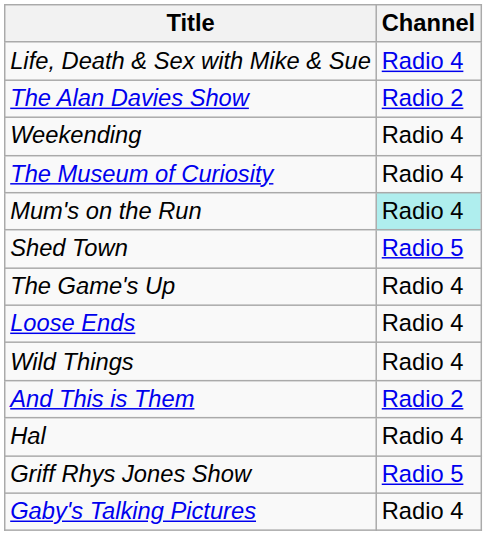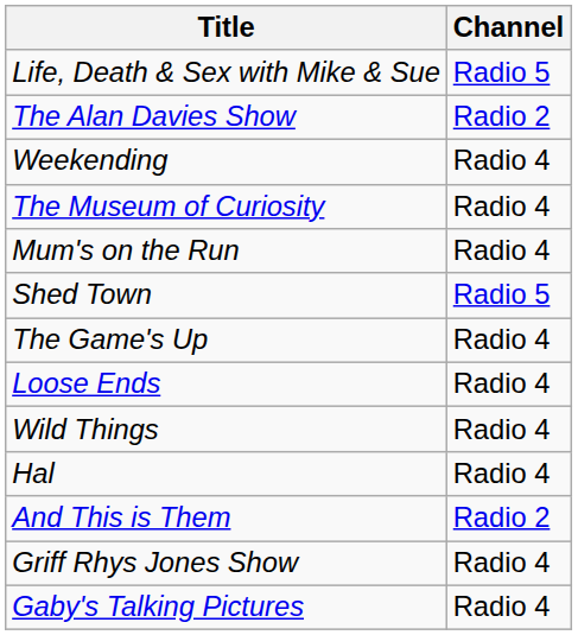Life, Death & Sex with Mike & Sue | Channel: Radio 4 -> Radio 5
Mum's on the Run | Channel: paleturquoise background -> no background
rows swapped: Hal <-> And This is Them
Griff Rhys Jones Show | Channel: Radio 5 -> Radio 4
